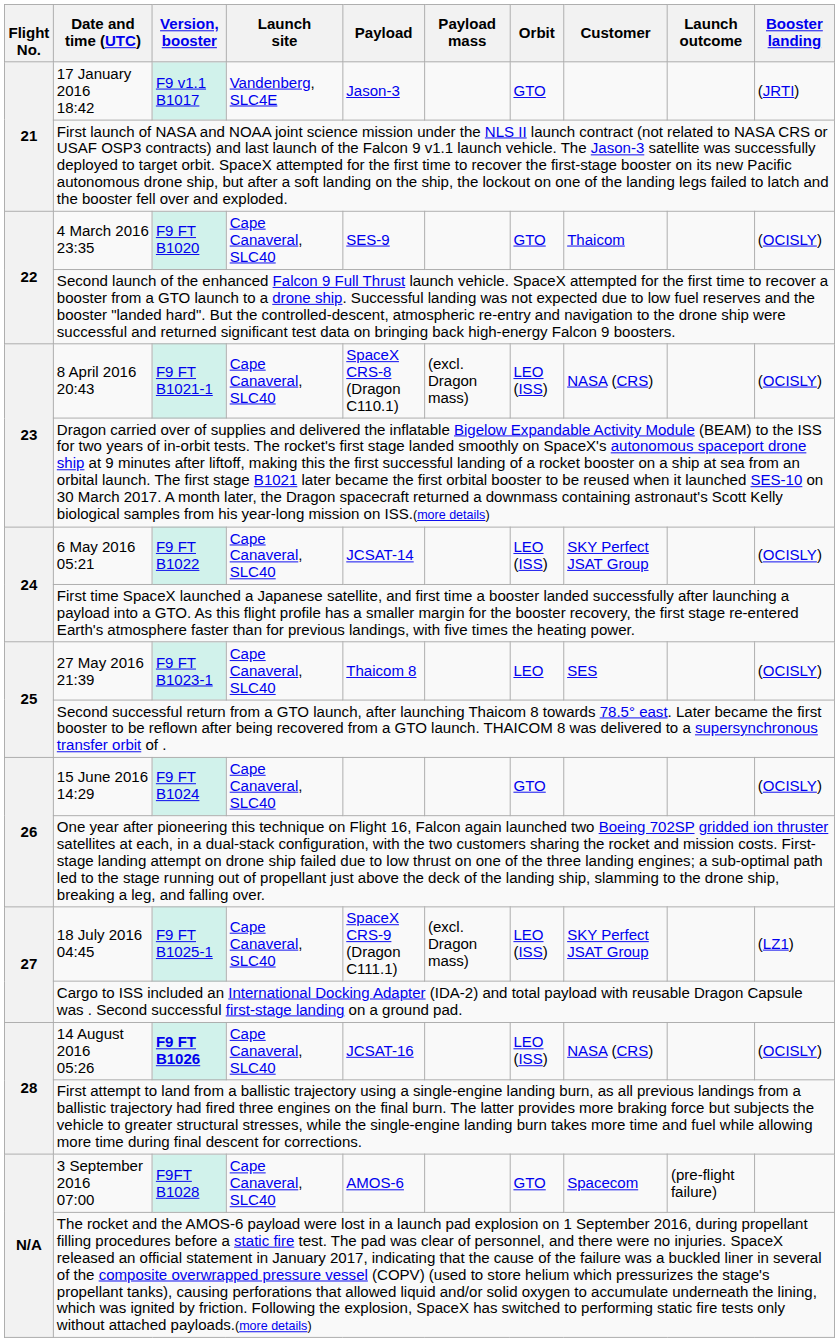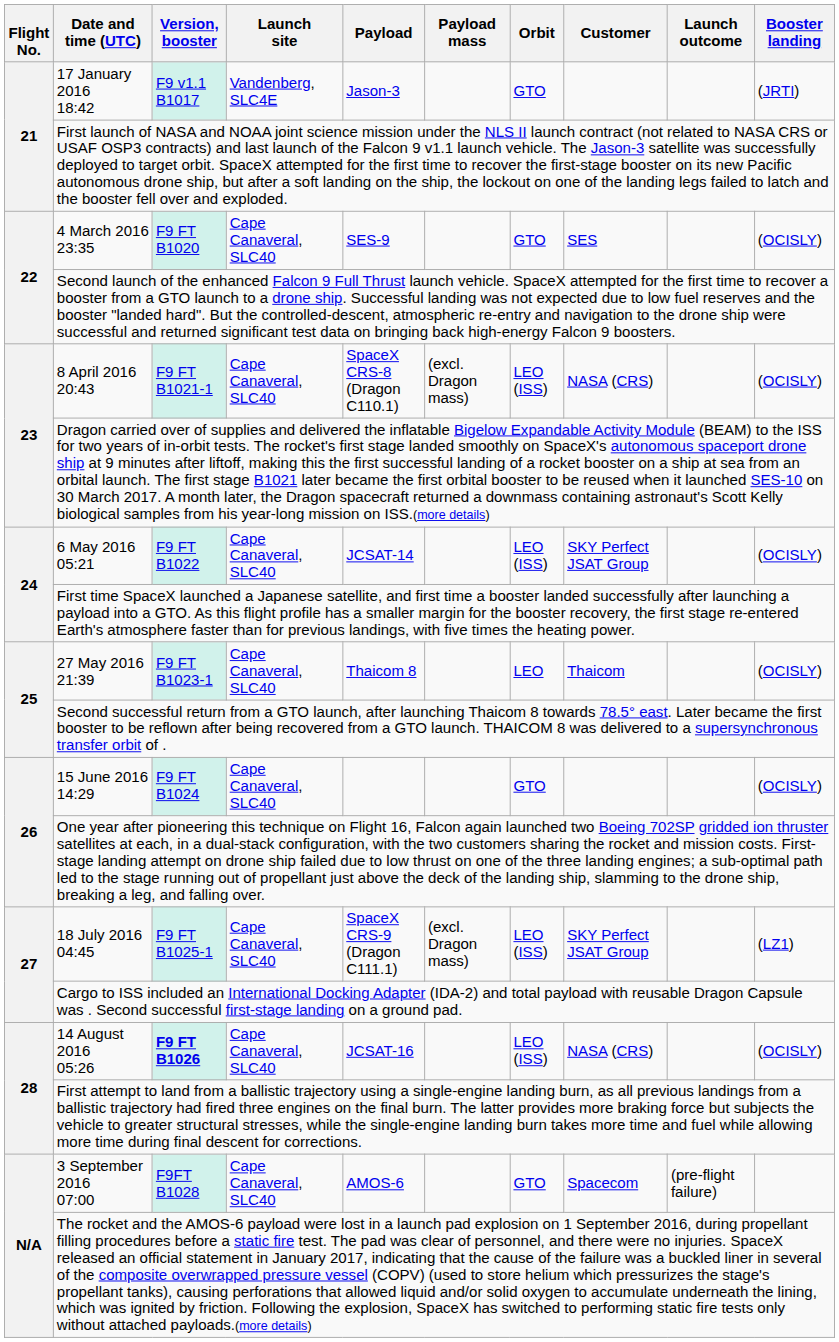4 March 2016 23:35 | Customer: Thaicom -> SES
27 May 2016 21:39 | Customer: SES -> Thaicom
